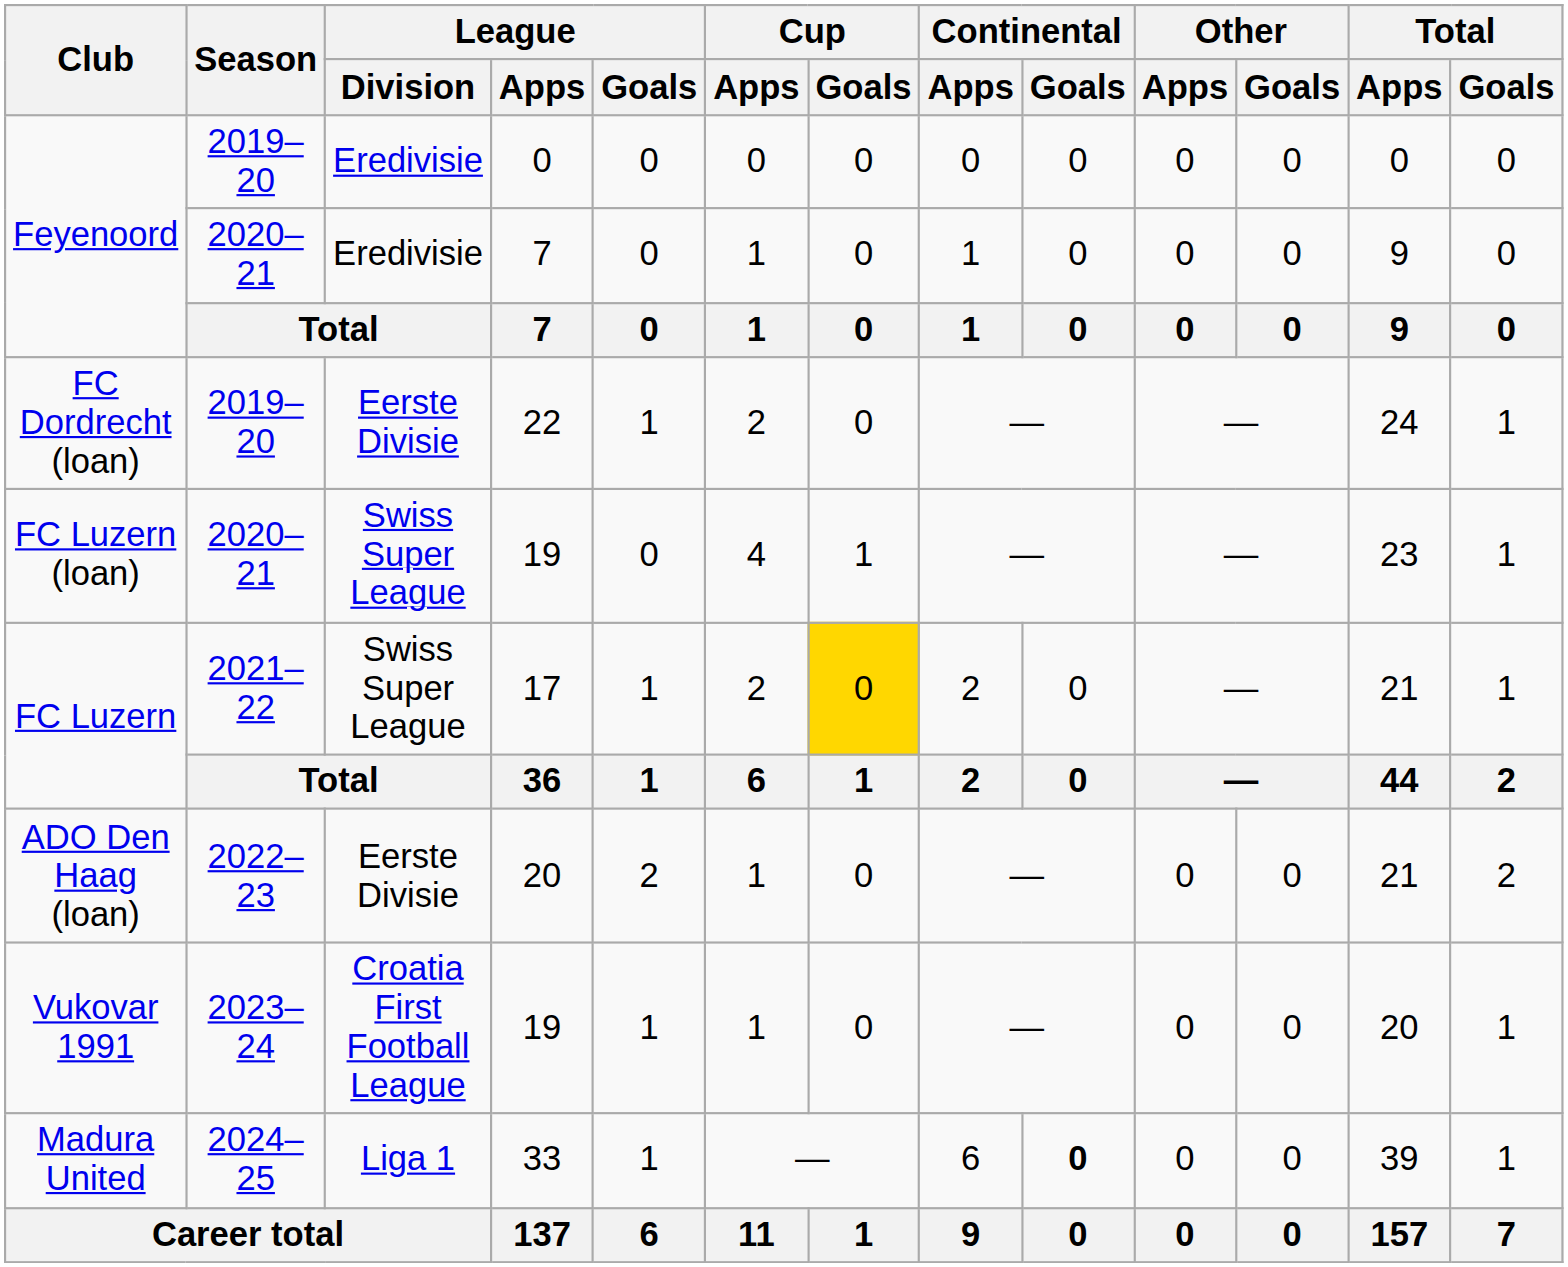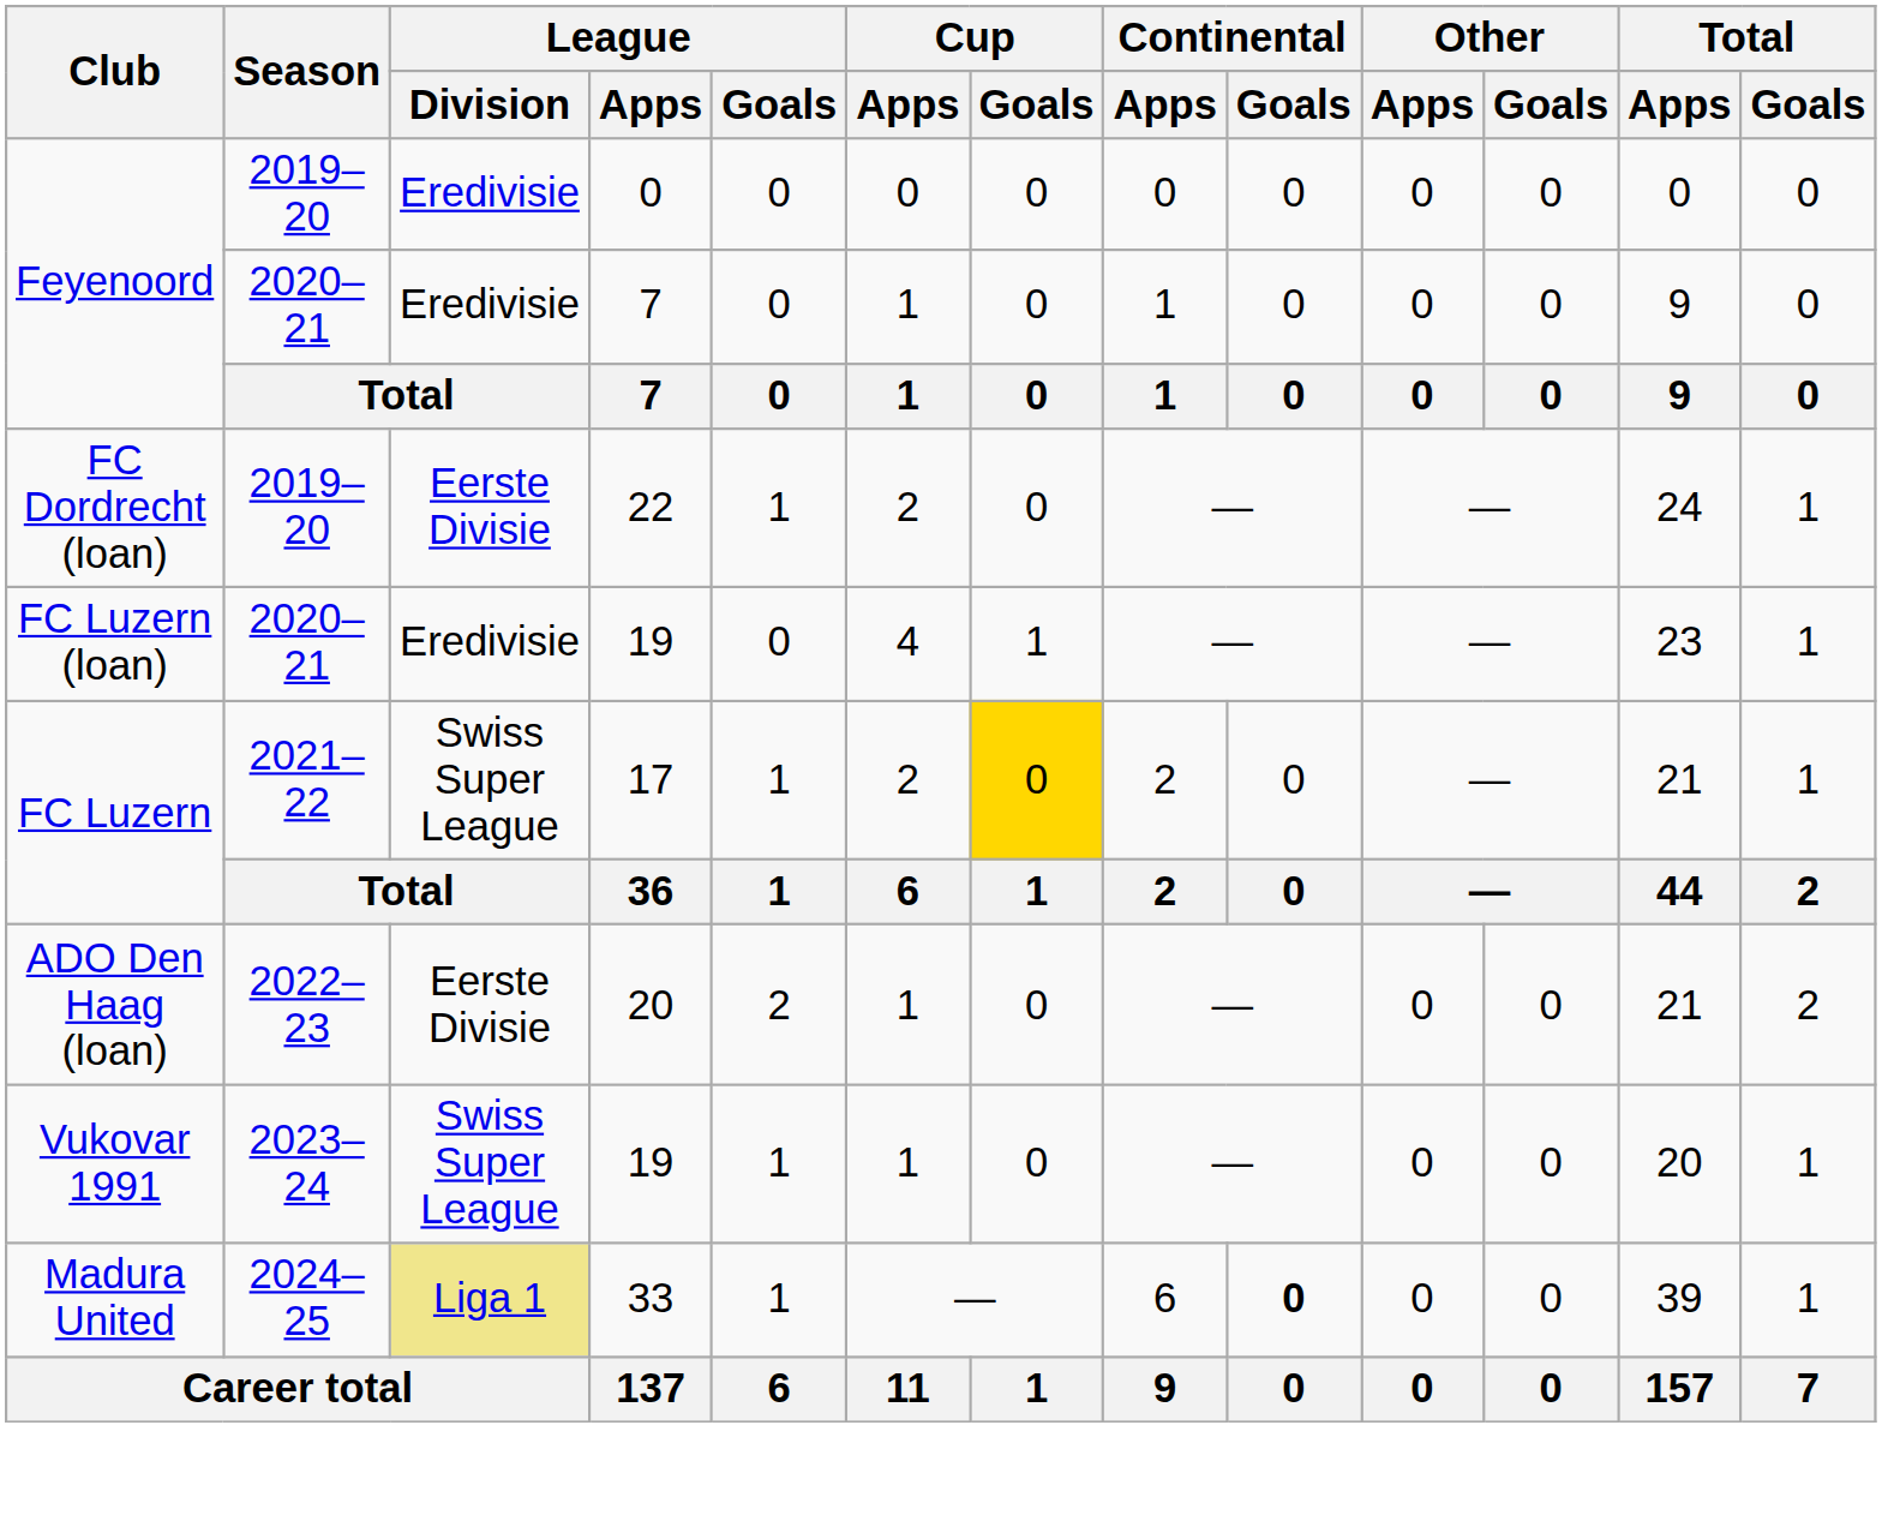FC Luzern (loan) | League / Division: Swiss Super League -> Eredivisie
Vukovar 1991 | League / Division: Croatia First Football League -> Swiss Super League
Madura United | League / Division: no background -> khaki background
